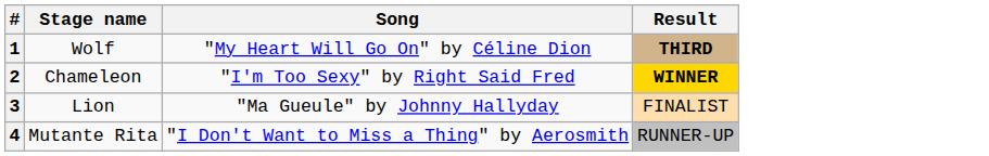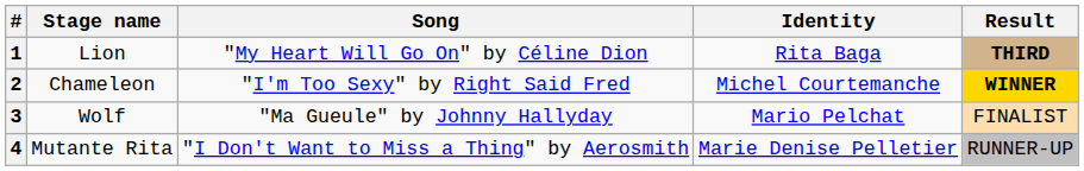+ column: Identity | Rita Baga | Michel Courtemanche | Mario Pelchat | Marie Denise Pelletier
1 | Stage name: Wolf -> Lion
3 | Stage name: Lion -> Wolf
